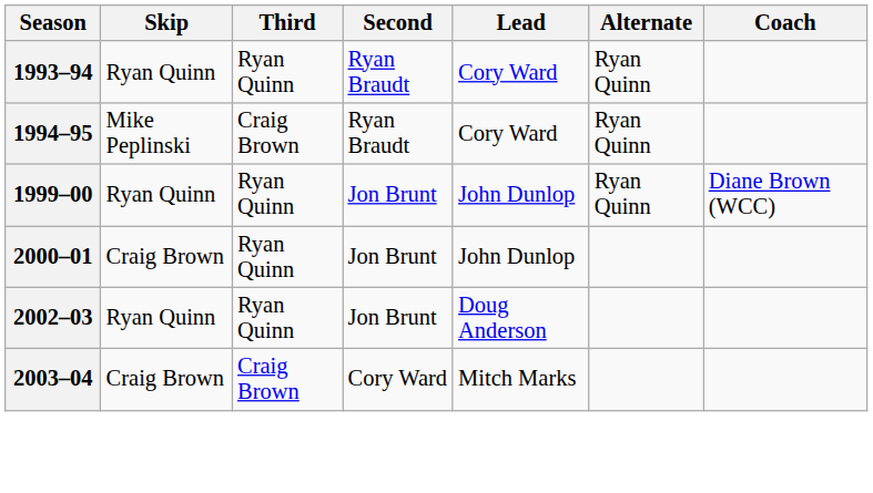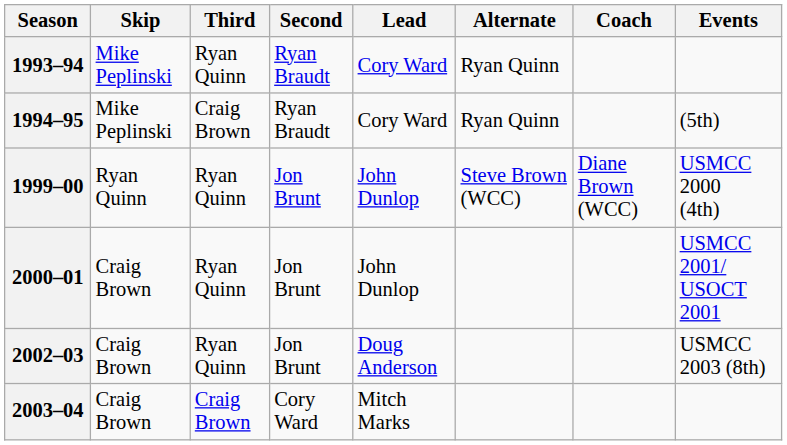+ column: Events | (5th) | USMCC 2000 (4th) | USMCC 2001/ USOCT 2001 | USMCC 2003 (8th)
1993–94 | Skip: Ryan Quinn -> Mike Peplinski
1999–00 | Alternate: Ryan Quinn -> Steve Brown (WCC)
2002–03 | Skip: Ryan Quinn -> Craig Brown
